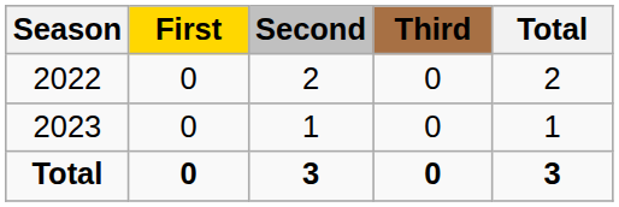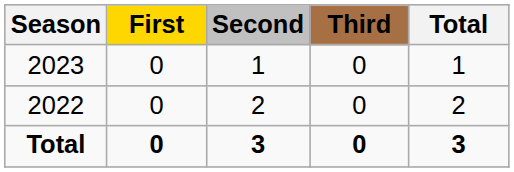rows swapped: 2022 <-> 2023
